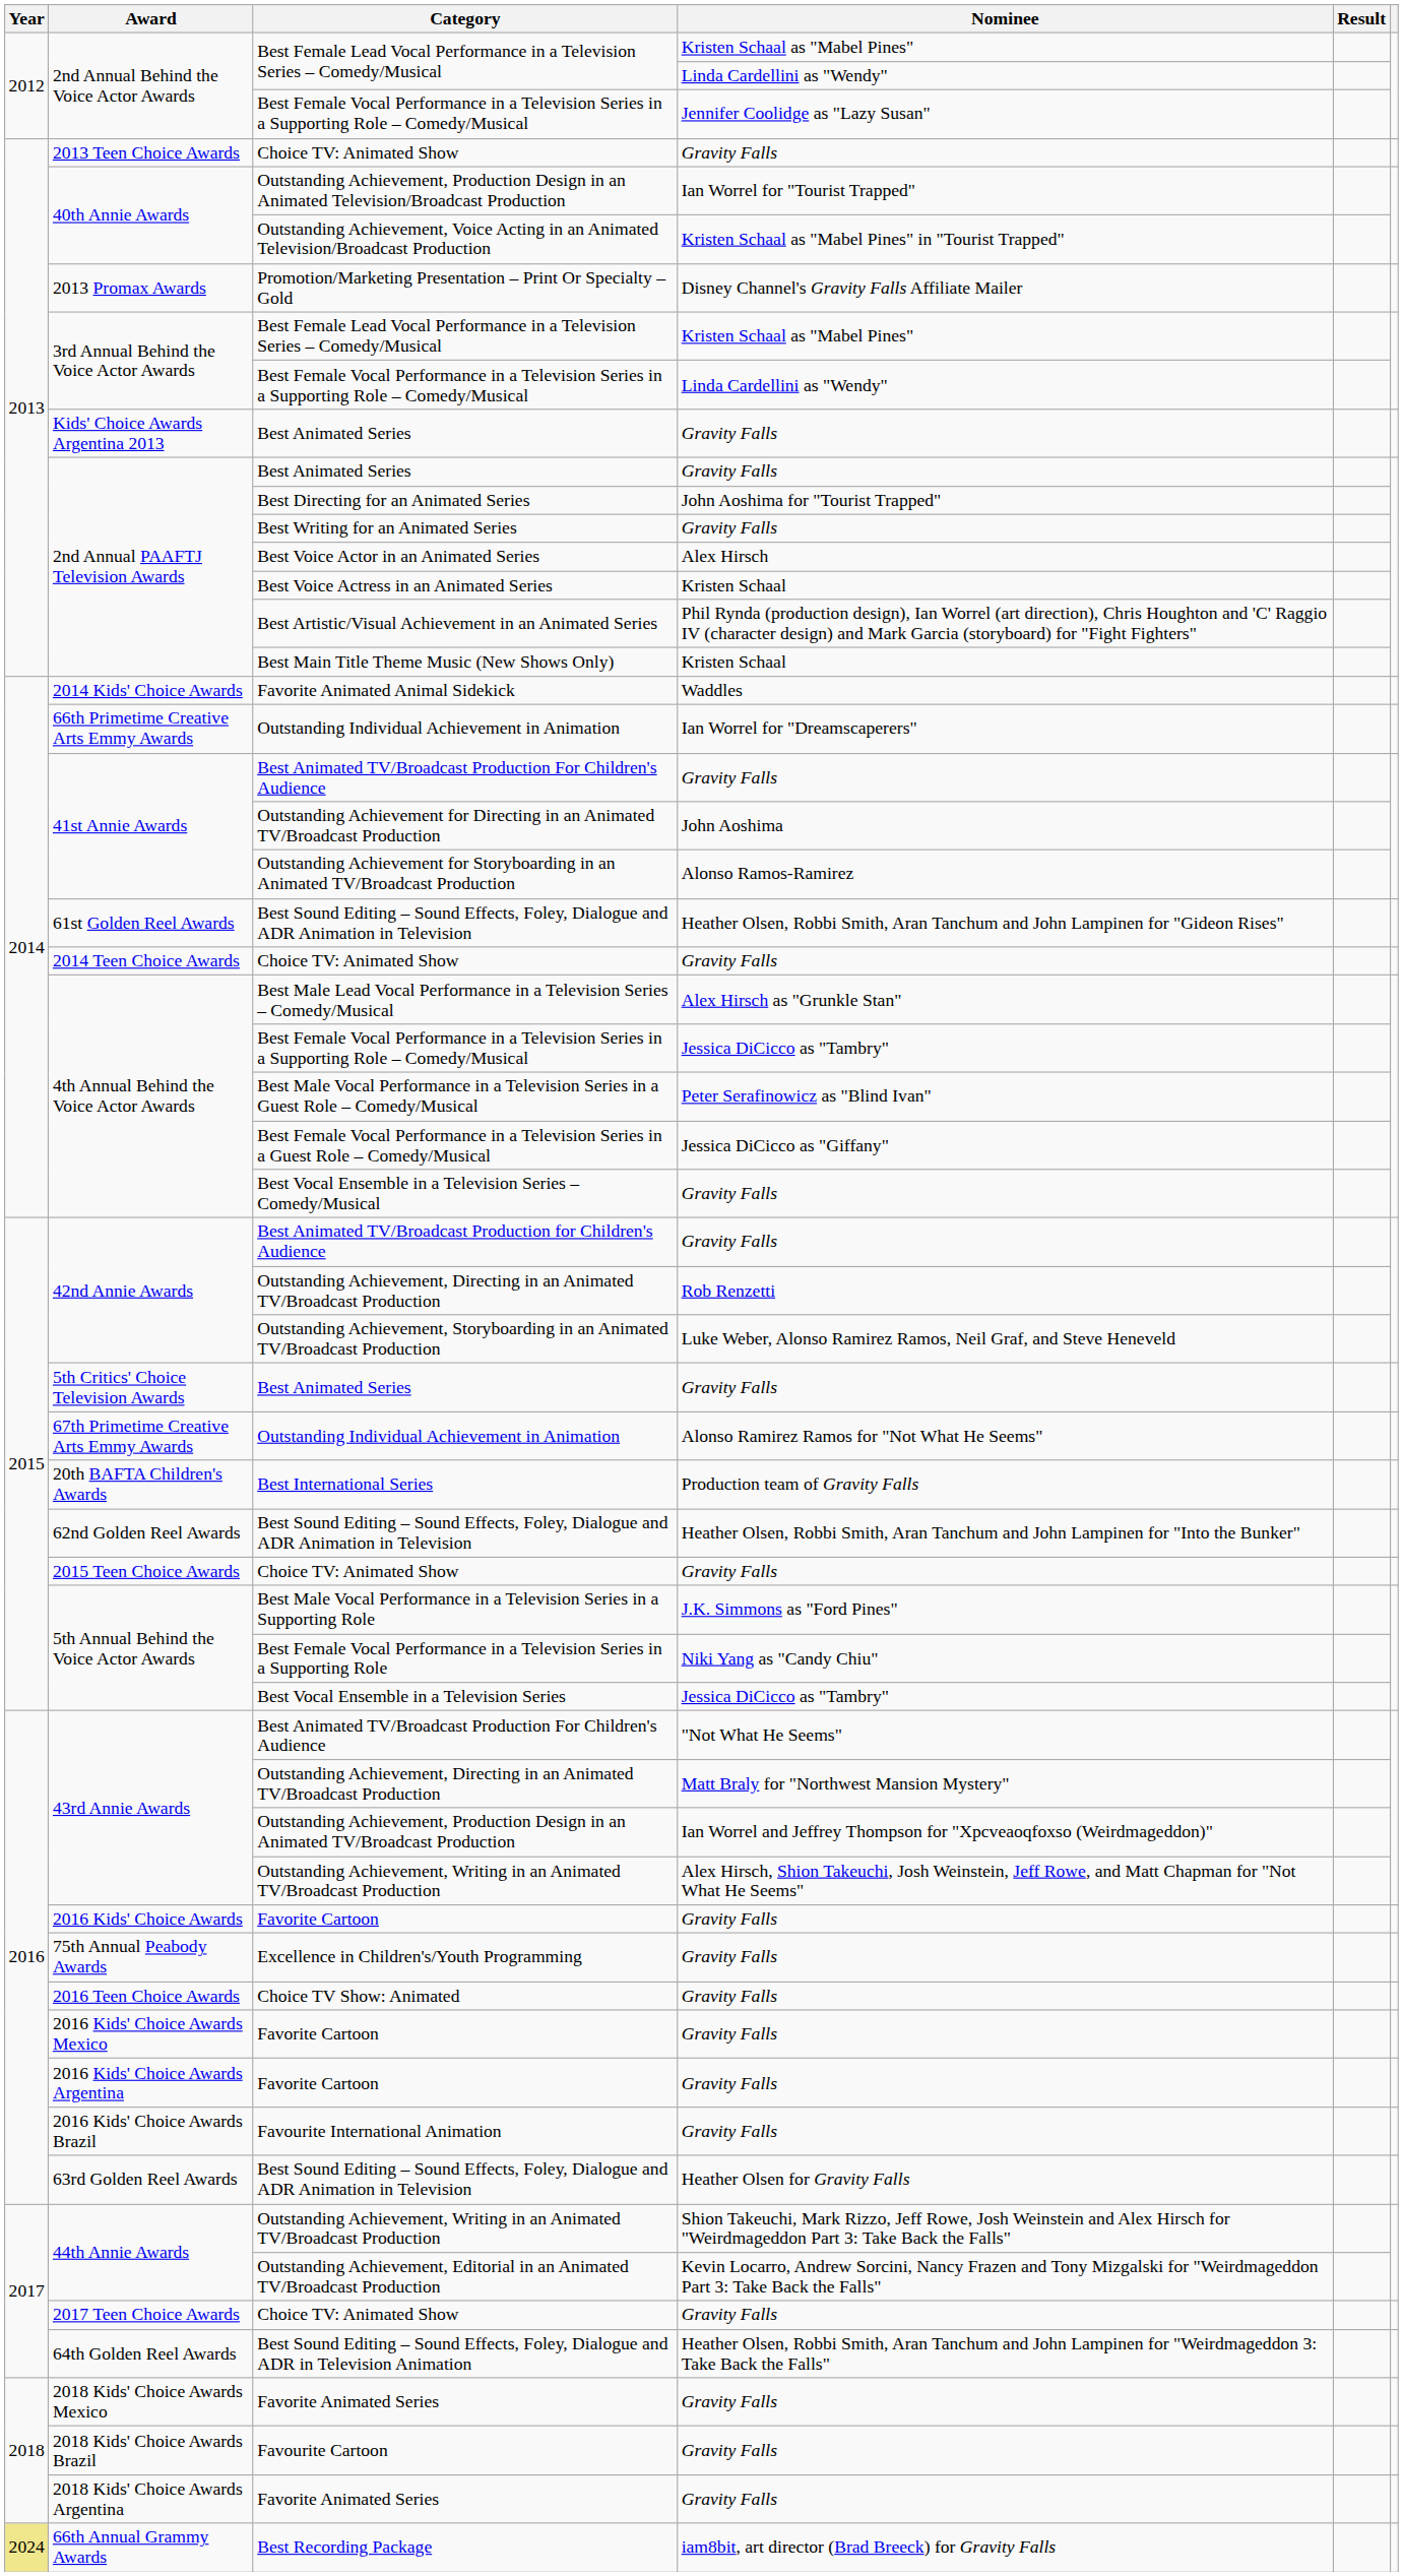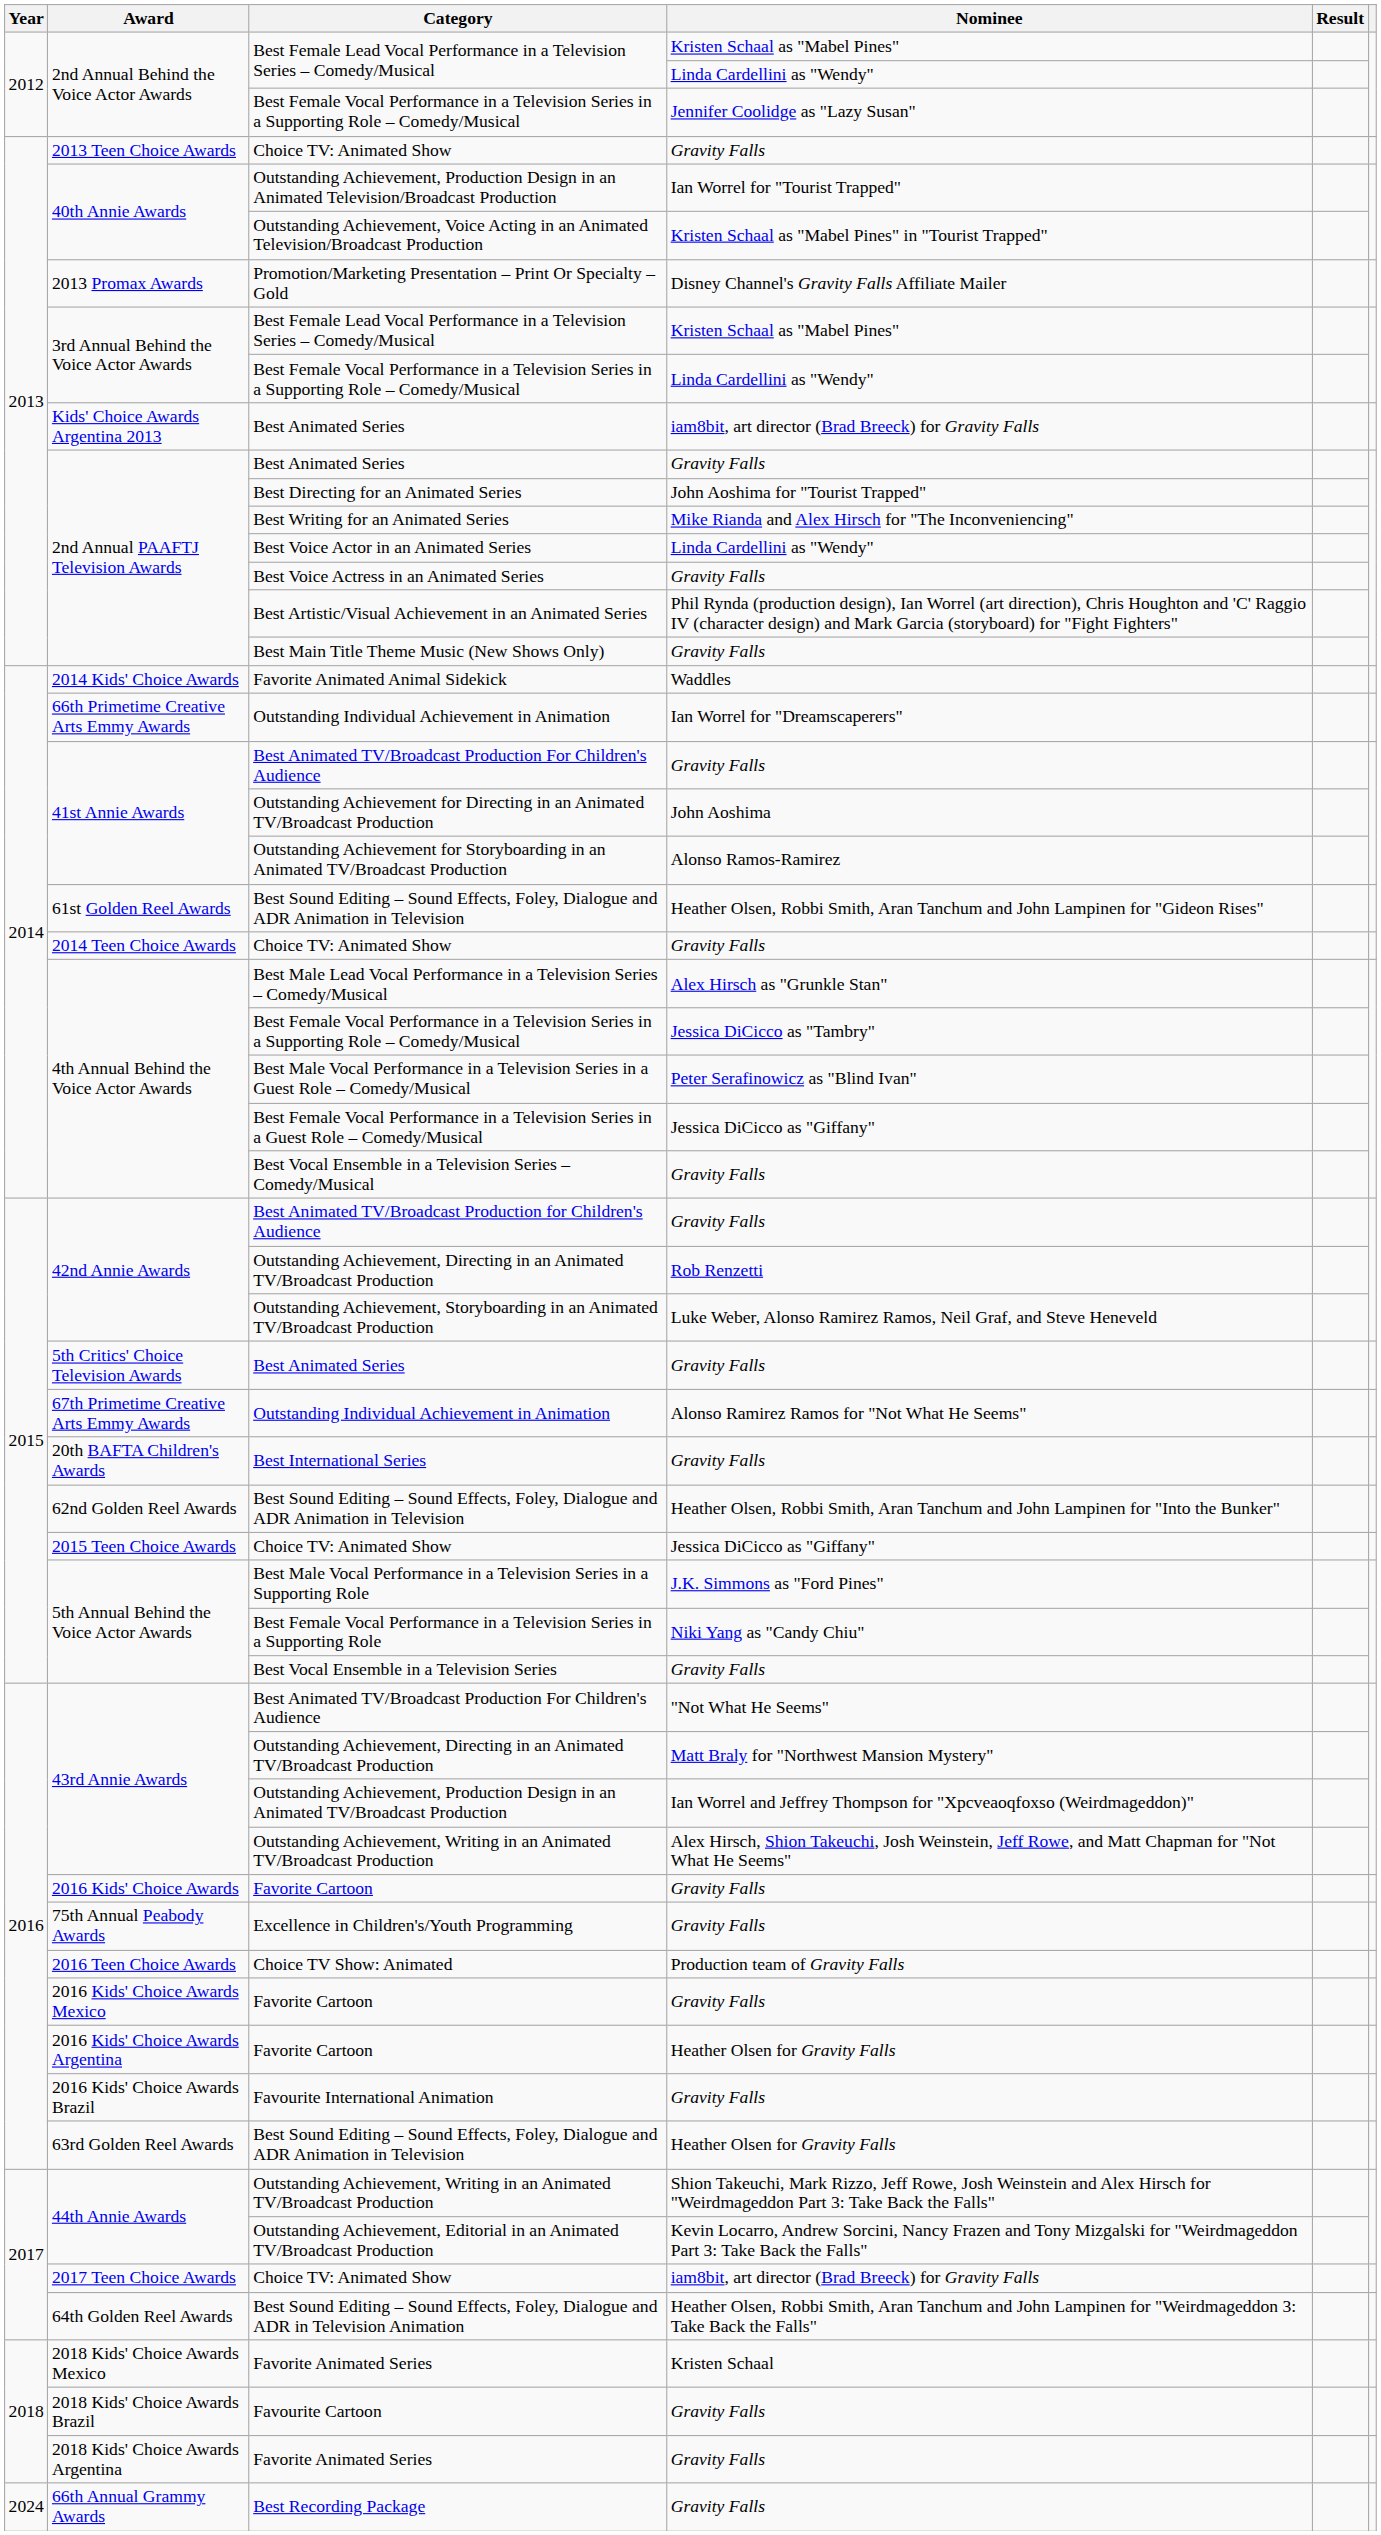Kids' Choice Awards Argentina 2013 / Best Animated Series | Nominee: Gravity Falls -> iam8bit, art director (Brad Breeck) for Gravity Falls
Best Writing for an Animated Series | Nominee: Gravity Falls -> Mike Rianda and Alex Hirsch for "The Inconveniencing"
Best Voice Actor in an Animated Series | Nominee: Alex Hirsch -> Linda Cardellini as "Wendy"
Best Voice Actress in an Animated Series | Nominee: Kristen Schaal -> Gravity Falls
Best Main Title Theme Music (New Shows Only) | Nominee: Kristen Schaal -> Gravity Falls
Best International Series | Nominee: Production team of Gravity Falls -> Gravity Falls
2015 Teen Choice Awards / Choice TV: Animated Show | Nominee: Gravity Falls -> Jessica DiCicco as "Giffany"
Best Vocal Ensemble in a Television Series | Nominee: Jessica DiCicco as "Tambry" -> Gravity Falls
Choice TV Show: Animated | Nominee: Gravity Falls -> Production team of Gravity Falls
2016 Kids' Choice Awards Argentina / Favorite Cartoon | Nominee: Gravity Falls -> Heather Olsen for Gravity Falls
2017 Teen Choice Awards / Choice TV: Animated Show | Nominee: Gravity Falls -> iam8bit, art director (Brad Breeck) for Gravity Falls
2018 Kids' Choice Awards Mexico / Favorite Animated Series | Nominee: Gravity Falls -> Kristen Schaal
Best Recording Package | Year: khaki background -> no background
Best Recording Package | Nominee: iam8bit, art director (Brad Breeck) for Gravity Falls -> Gravity Falls
